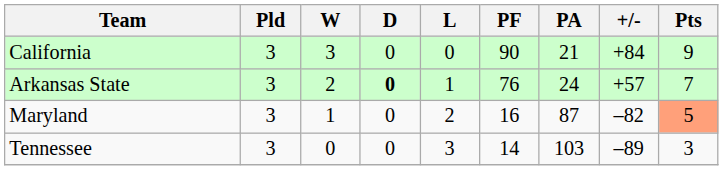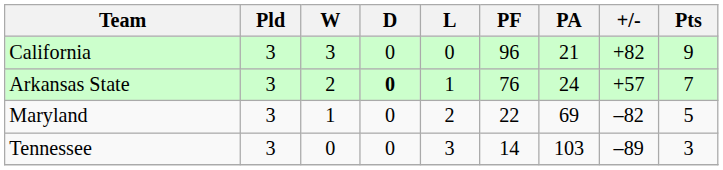California | PF: 90 -> 96
California | +/-: +84 -> +82
Maryland | PF: 16 -> 22
Maryland | PA: 87 -> 69
Maryland | Pts: lightsalmon background -> no background
